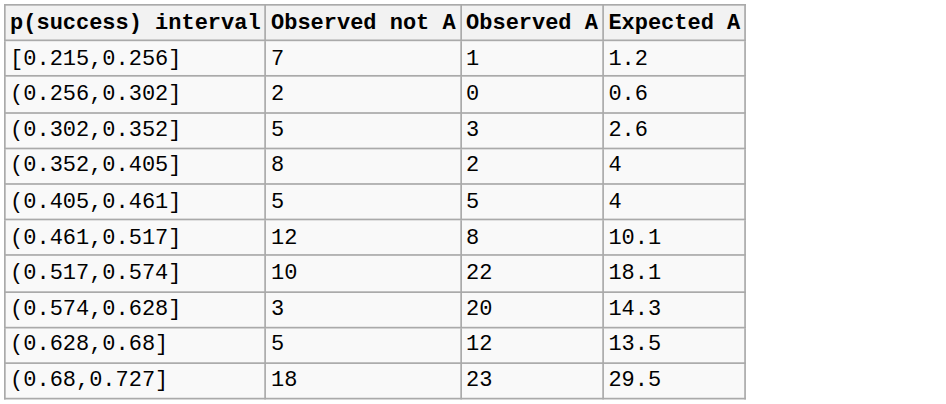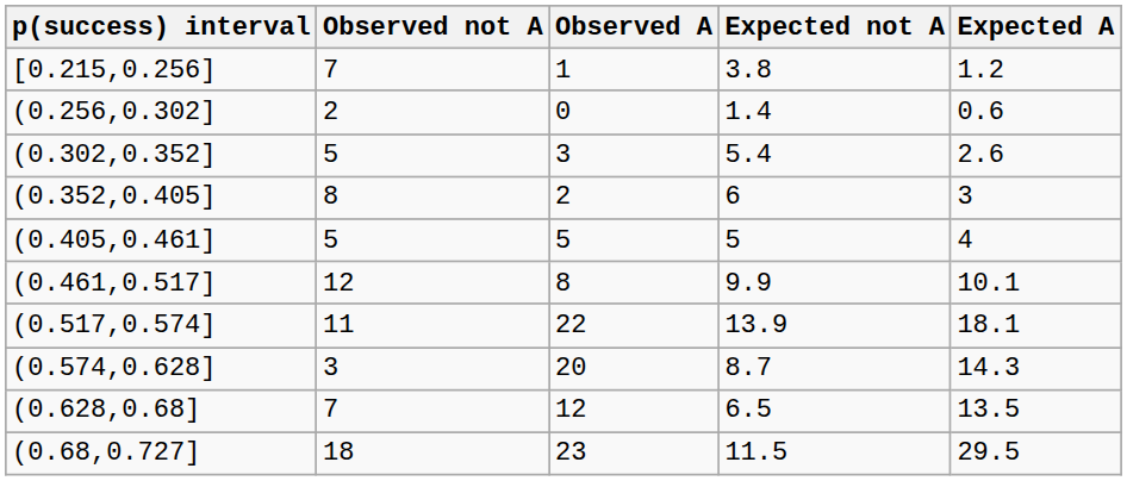+ column: Expected not A | 3.8 | 1.4 | 5.4 | 6 | 5 | 9.9 | 13.9 | 8.7 | 6.5 | 11.5
(0.352,0.405] | Expected A: 4 -> 3
(0.517,0.574] | Observed not A: 10 -> 11
(0.628,0.68] | Observed not A: 5 -> 7
